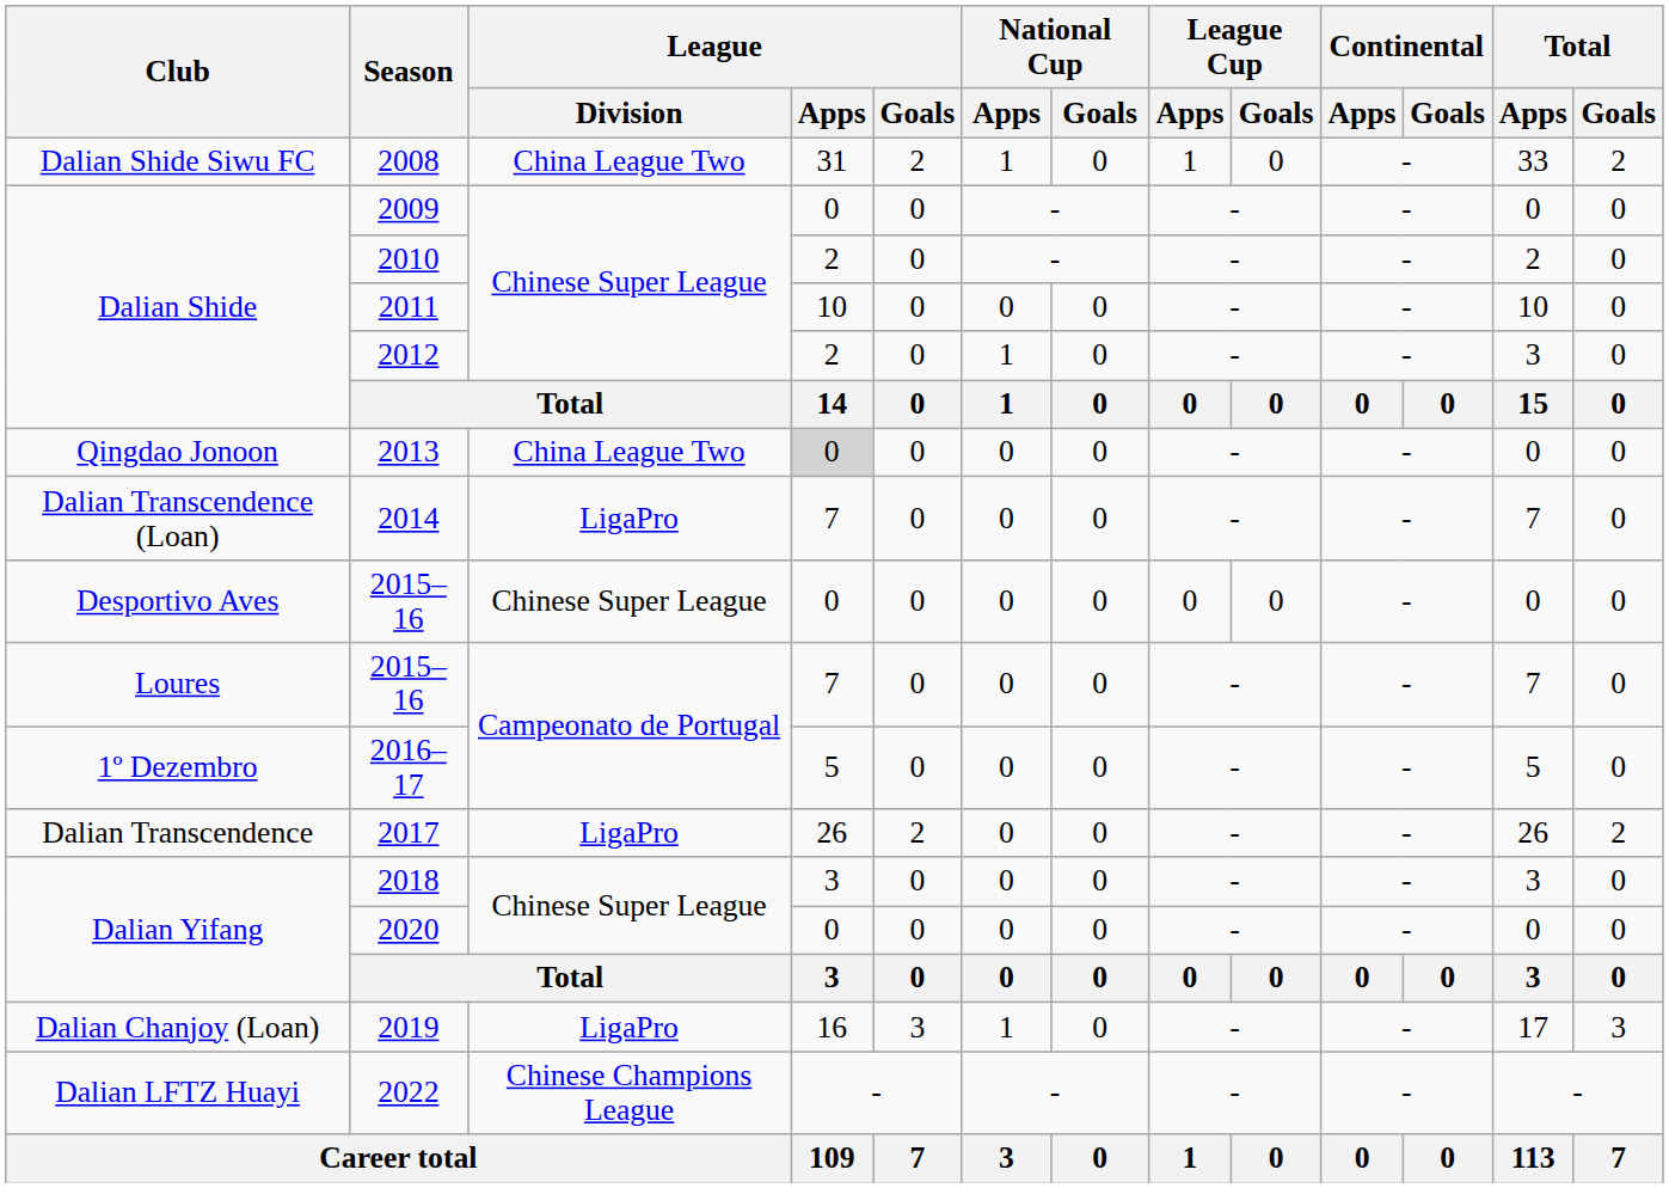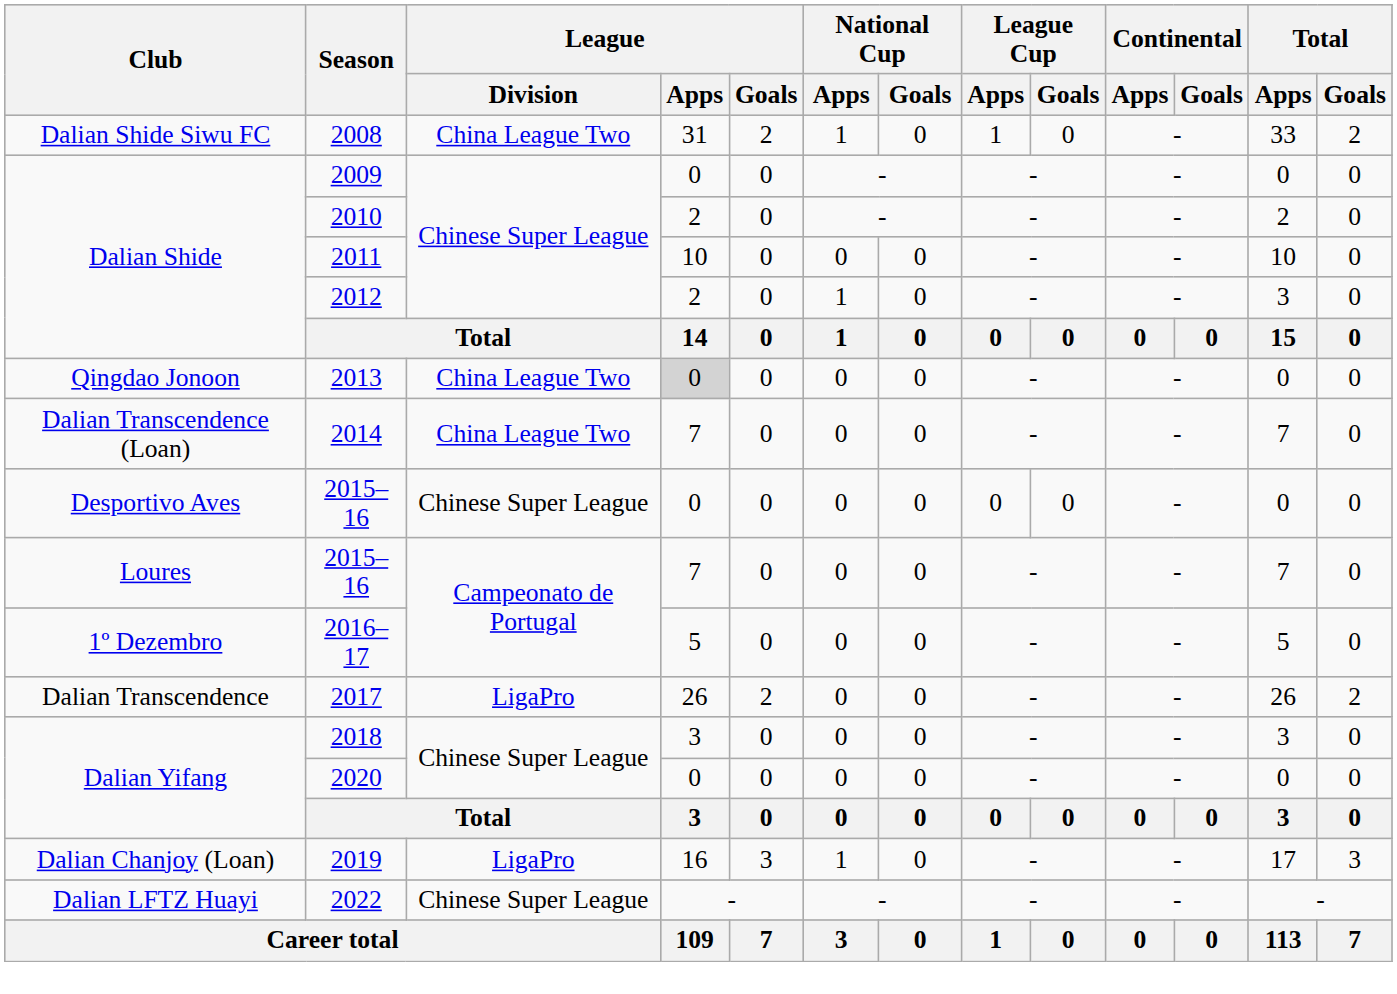2014 | League / Division: LigaPro -> China League Two
2022 | League / Division: Chinese Champions League -> Chinese Super League
